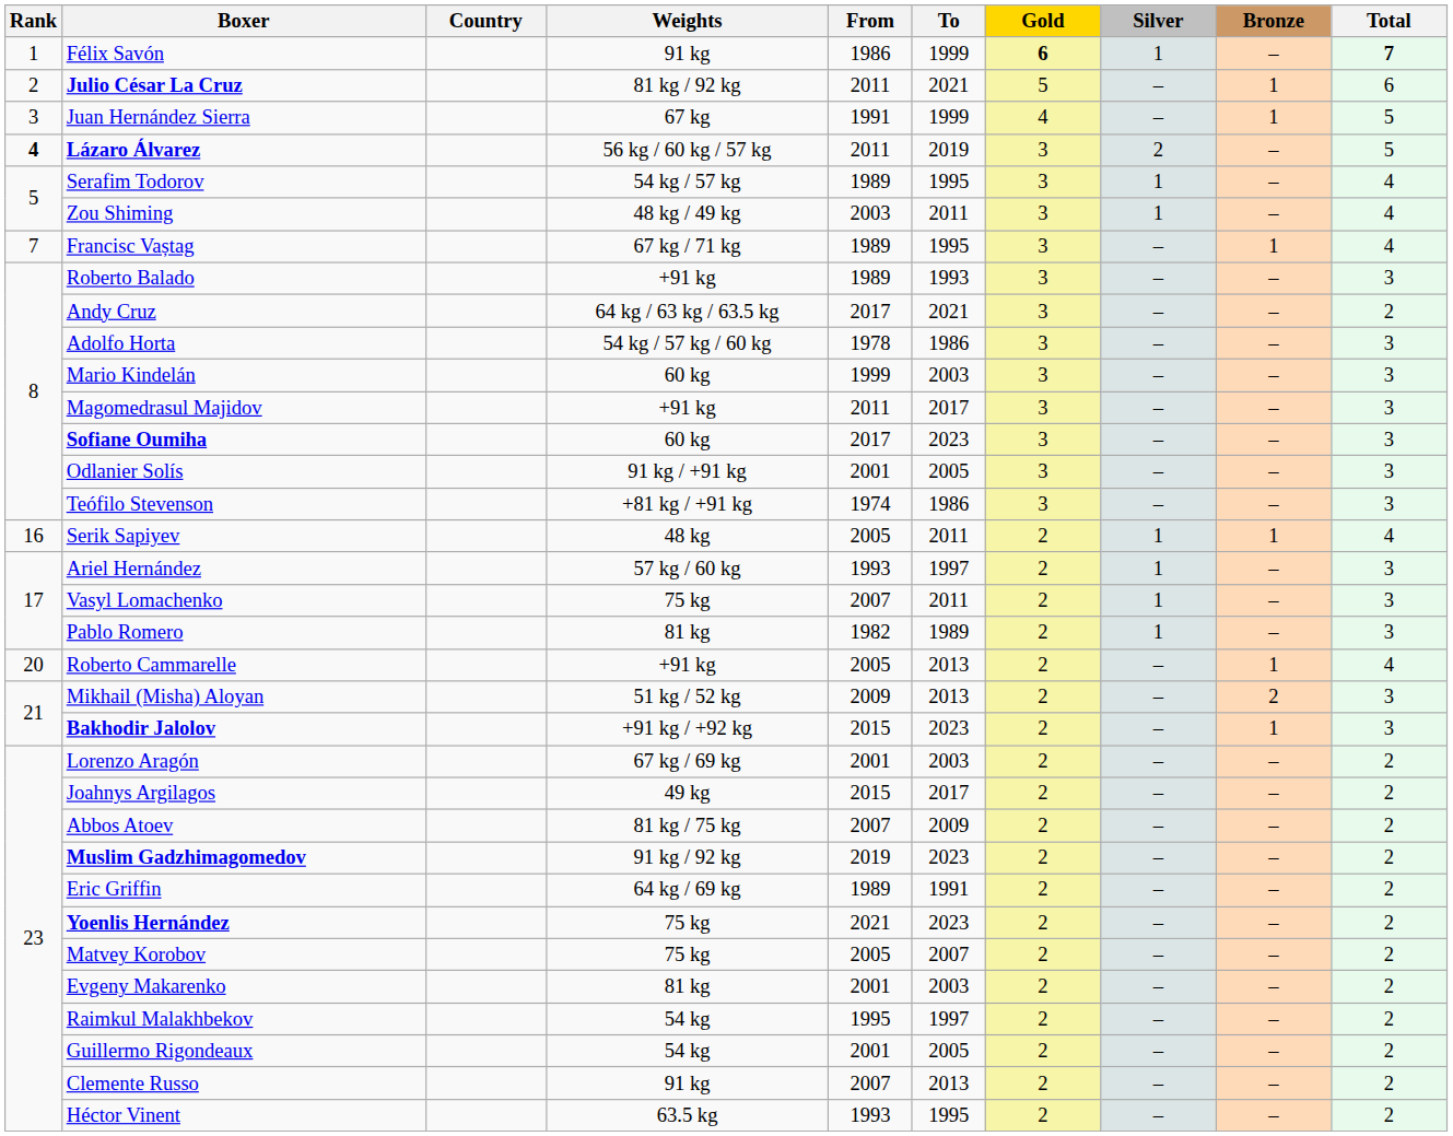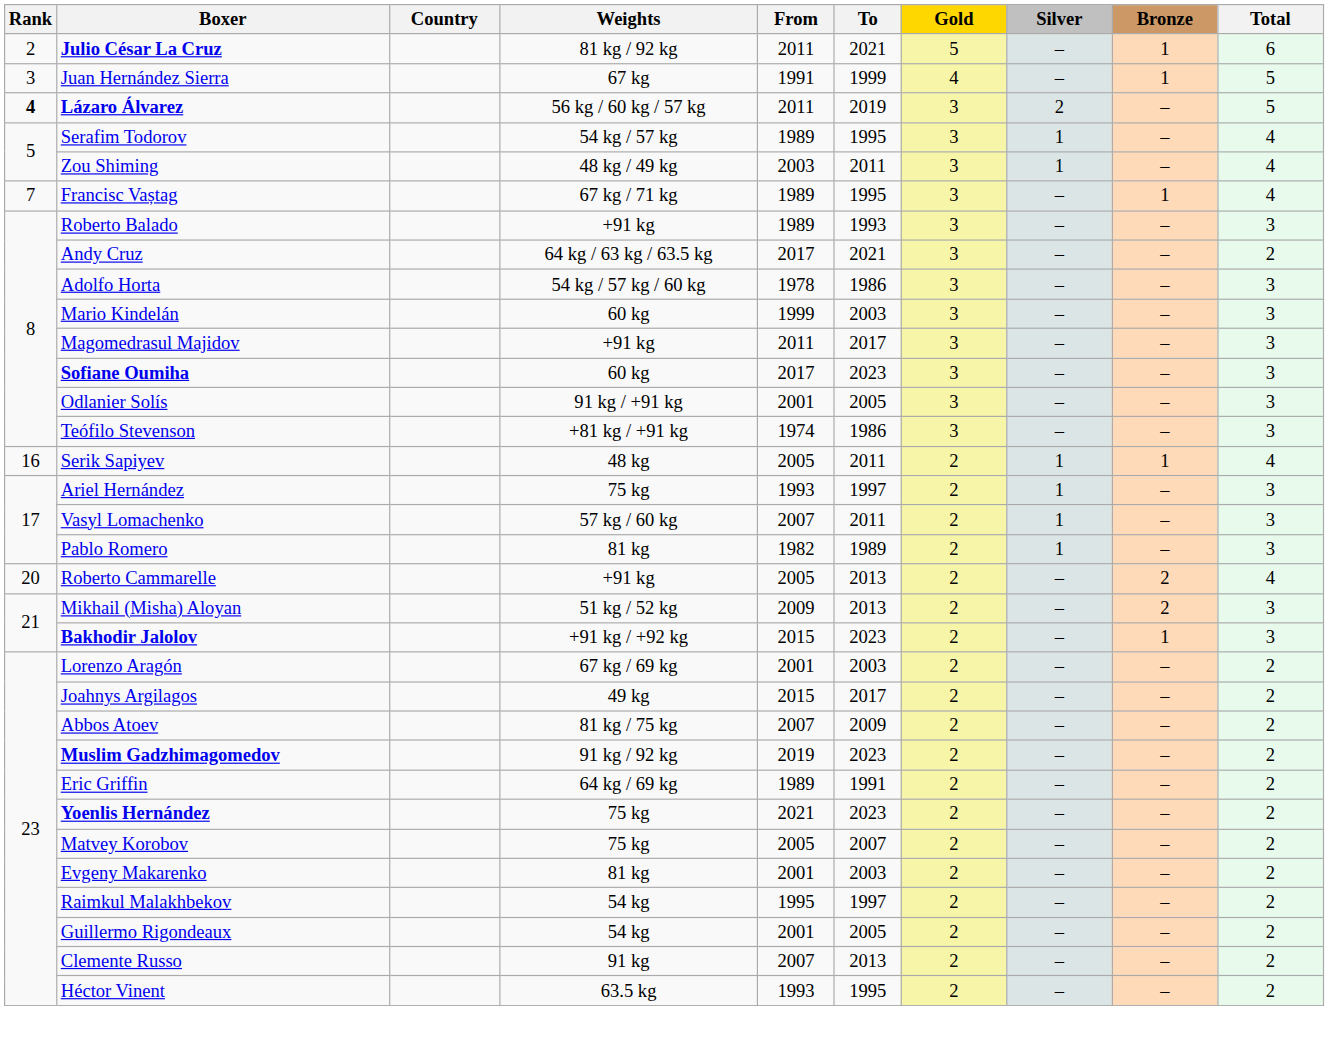- row: 1 | Félix Savón | 91 kg | 1986 | 1999 | 6 | 1 | – | 7
Ariel Hernández | Weights: 57 kg / 60 kg -> 75 kg
Vasyl Lomachenko | Weights: 75 kg -> 57 kg / 60 kg
Roberto Cammarelle | Bronze: 1 -> 2
